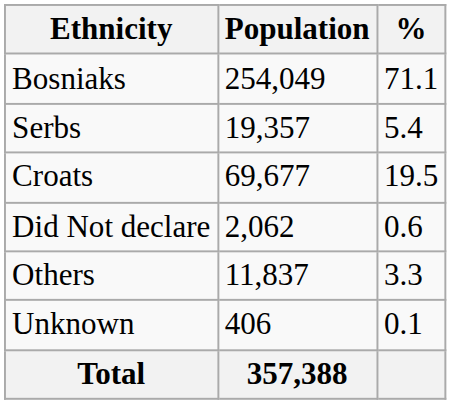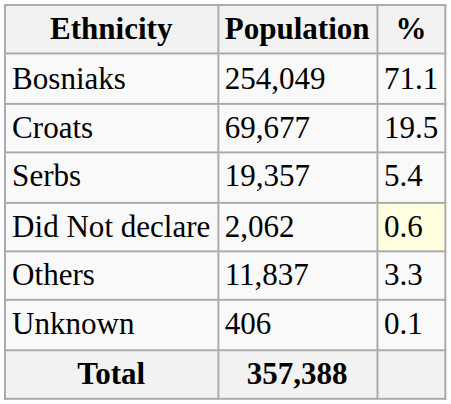rows swapped: Croats <-> Serbs
Did Not declare | %: no background -> lightyellow background
